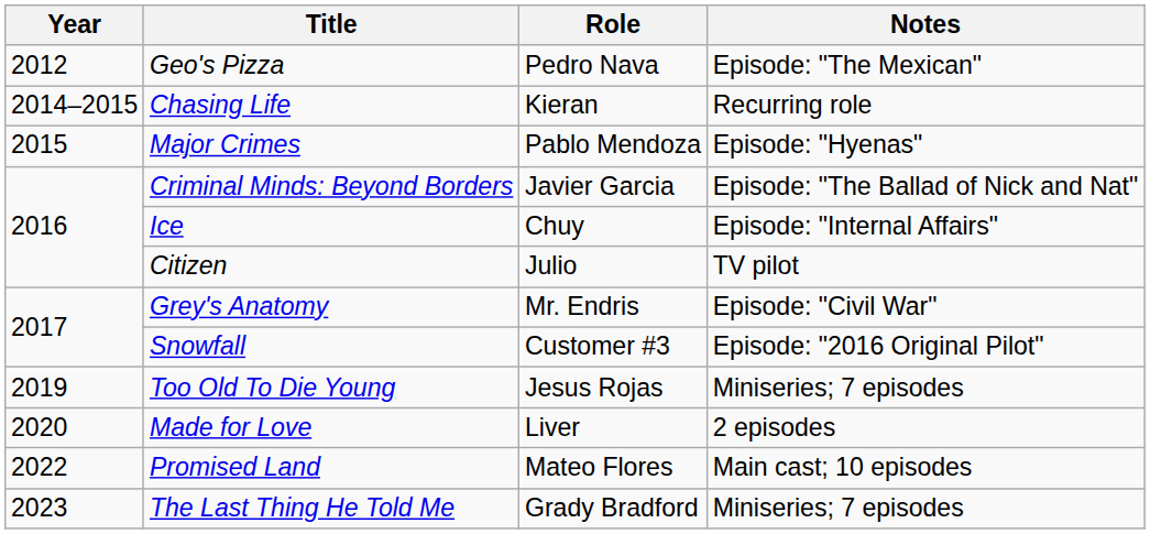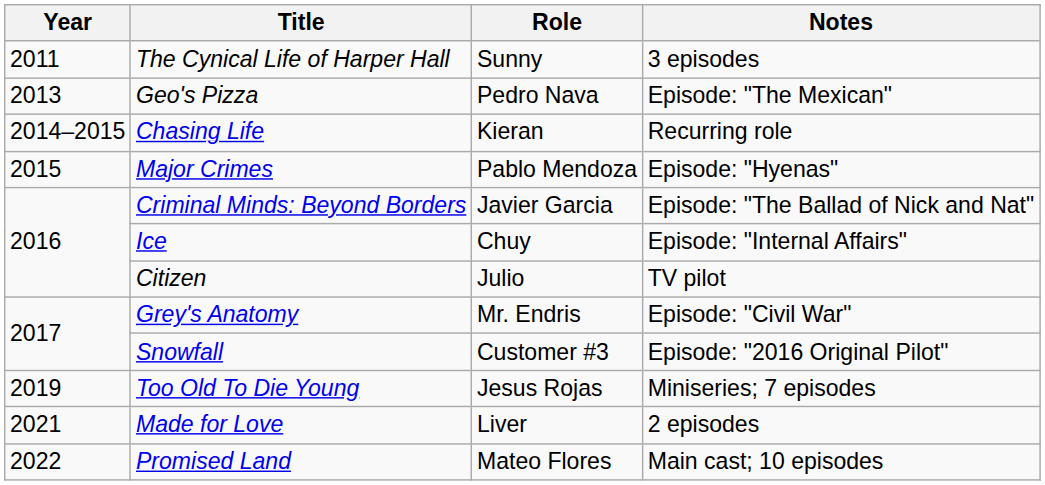+ row: 2011 | The Cynical Life of Harper Hall | Sunny | 3 episodes
Geo's Pizza | Year: 2012 -> 2013
Made for Love | Year: 2020 -> 2021
- row: 2023 | The Last Thing He Told Me | Grady Bradford | Miniseries; 7 episodes
